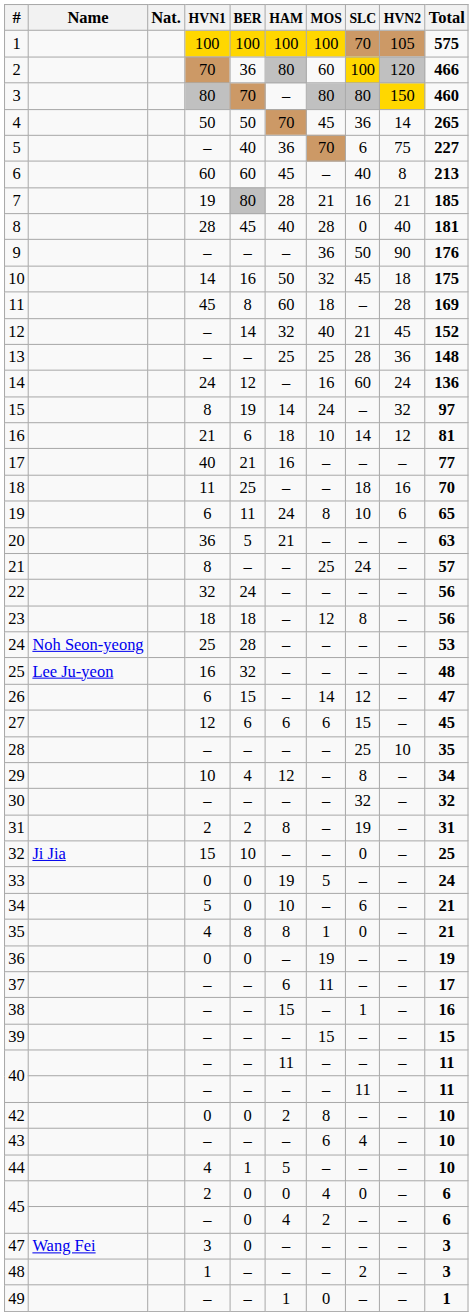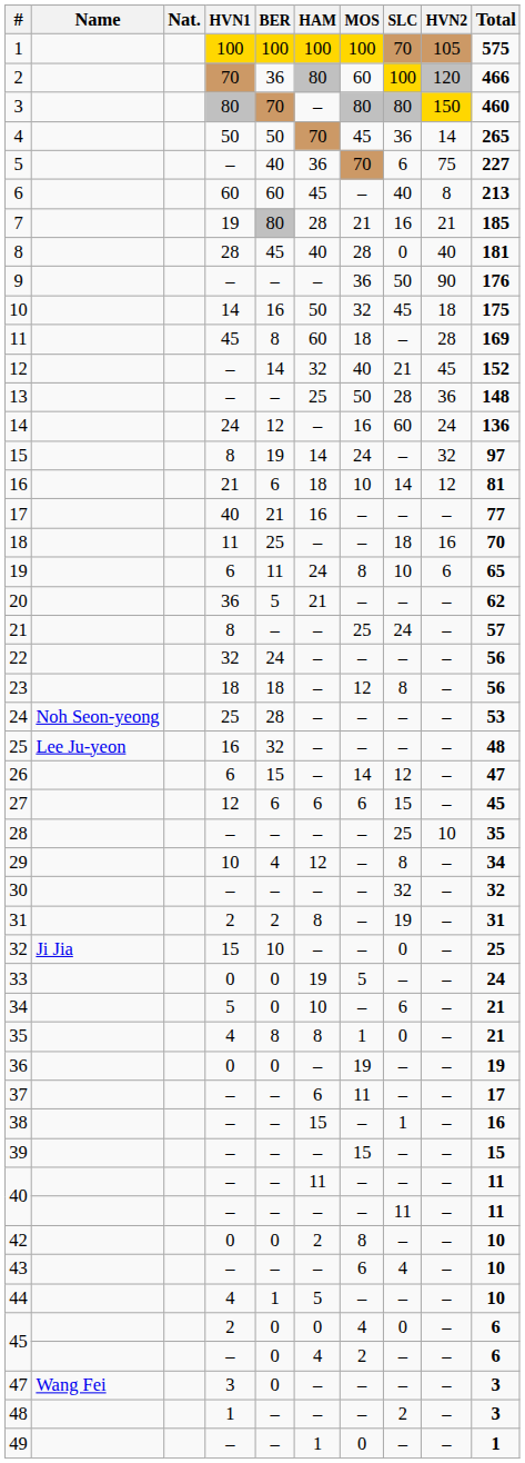13 | MOS: 25 -> 50
20 | Total: 63 -> 62
